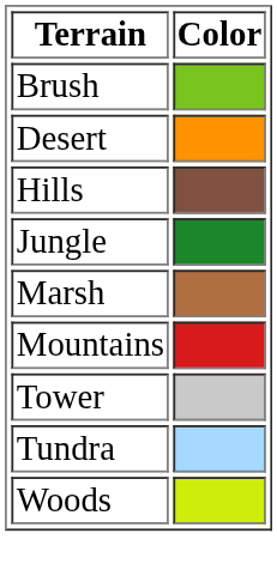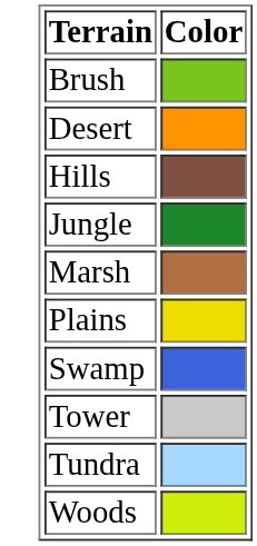- row: Mountains
+ row: Plains
+ row: Swamp
